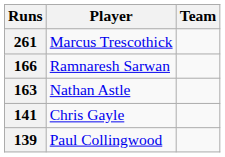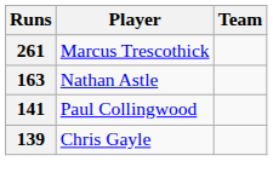- row: 166 | Ramnaresh Sarwan
141 | Player: Chris Gayle -> Paul Collingwood
139 | Player: Paul Collingwood -> Chris Gayle
